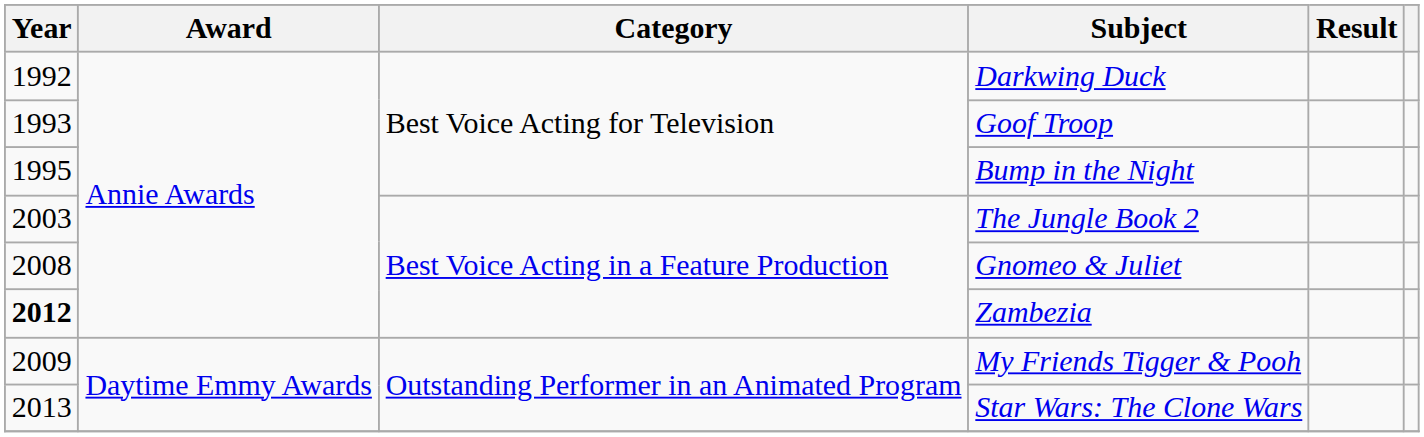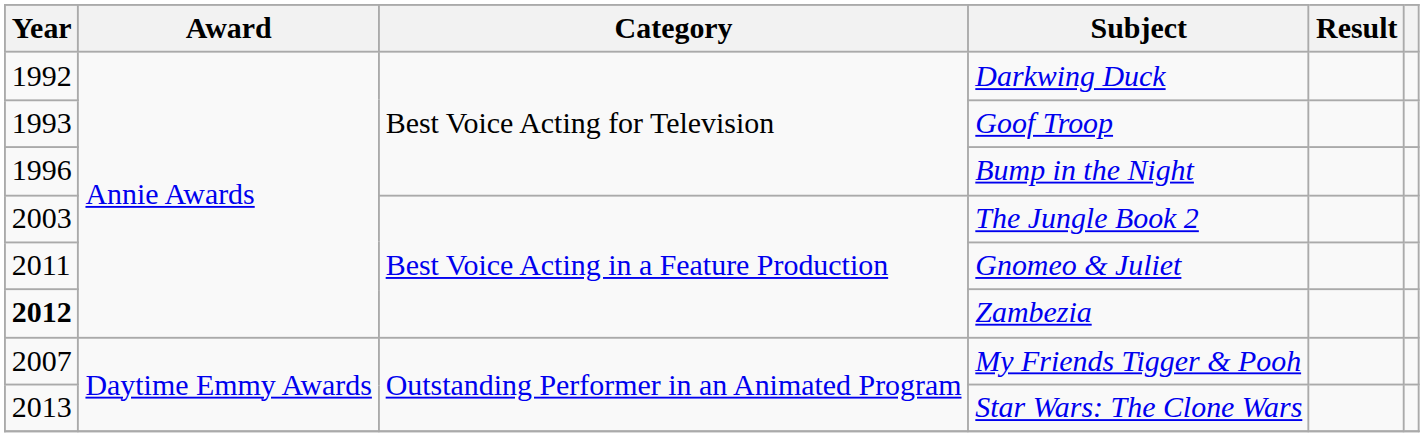Bump in the Night | Year: 1995 -> 1996
Gnomeo & Juliet | Year: 2008 -> 2011
My Friends Tigger & Pooh | Year: 2009 -> 2007
